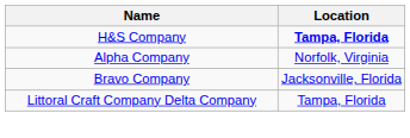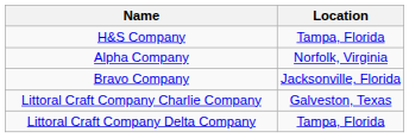H&S Company | Location: bold -> normal
+ row: Littoral Craft Company Charlie Company | Galveston, Texas
